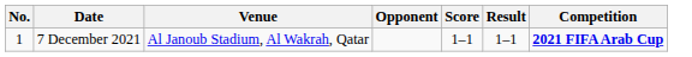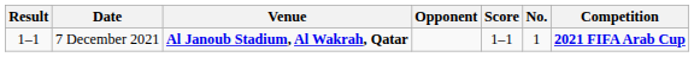columns swapped: No. <-> Result
7 December 2021 | Venue: normal -> bold
